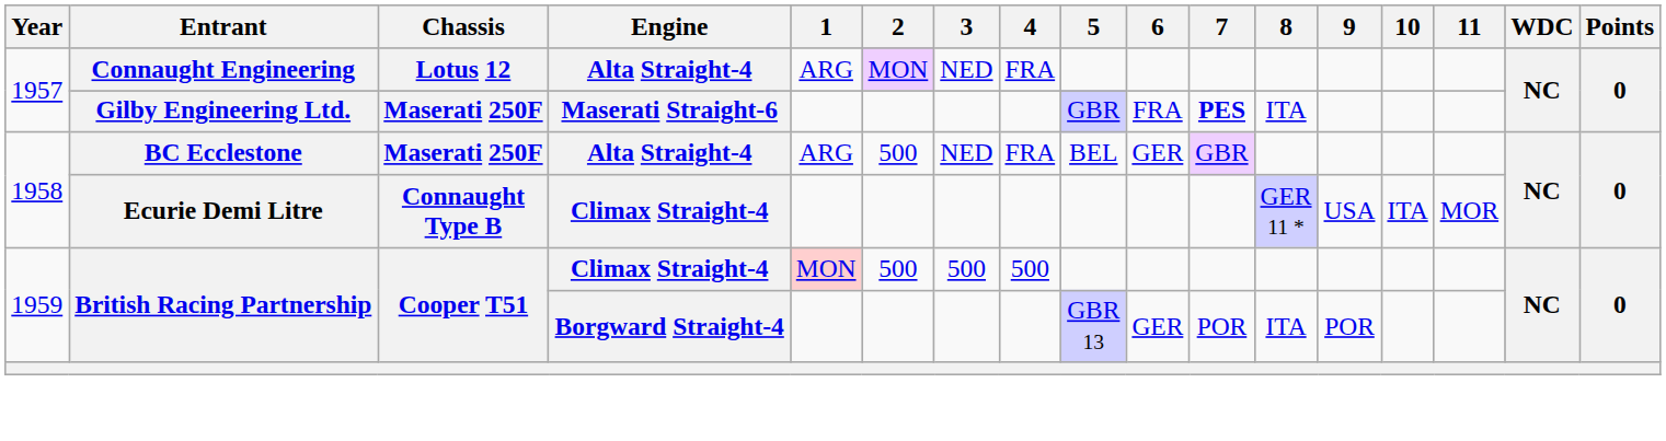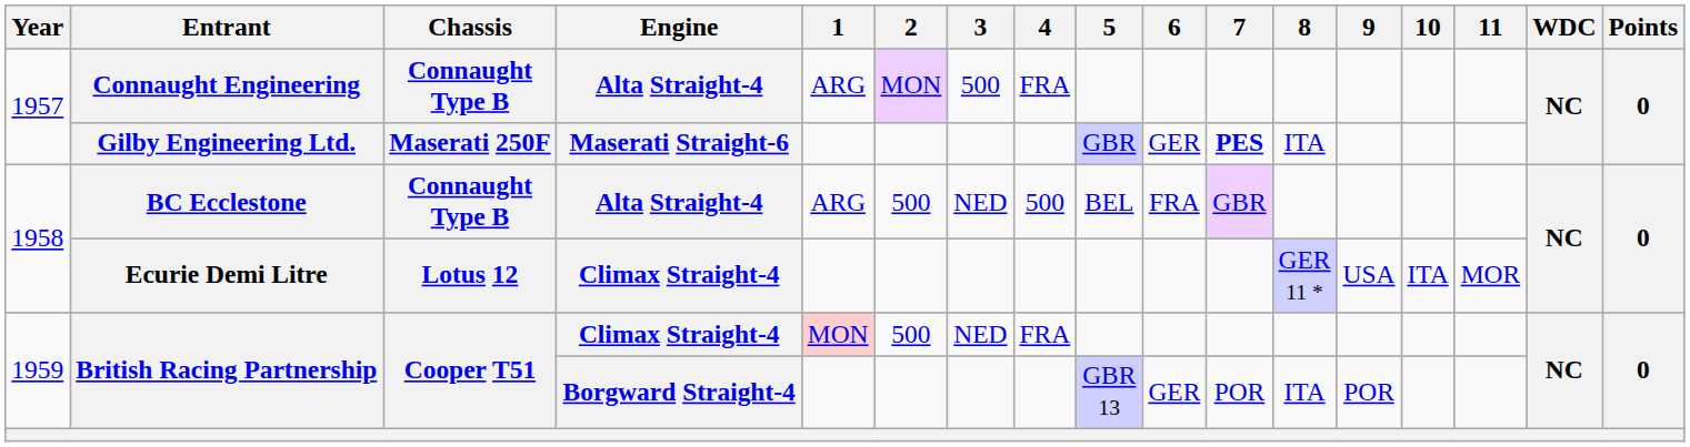Connaught Engineering | Chassis: Lotus 12 -> Connaught Type B
Connaught Engineering | 3: NED -> 500
Gilby Engineering Ltd. | 6: FRA -> GER
BC Ecclestone | Chassis: Maserati 250F -> Connaught Type B
BC Ecclestone | 4: FRA -> 500
BC Ecclestone | 6: GER -> FRA
Ecurie Demi Litre | Chassis: Connaught Type B -> Lotus 12
British Racing Partnership / Climax Straight-4 | 3: 500 -> NED
British Racing Partnership / Climax Straight-4 | 4: 500 -> FRA
